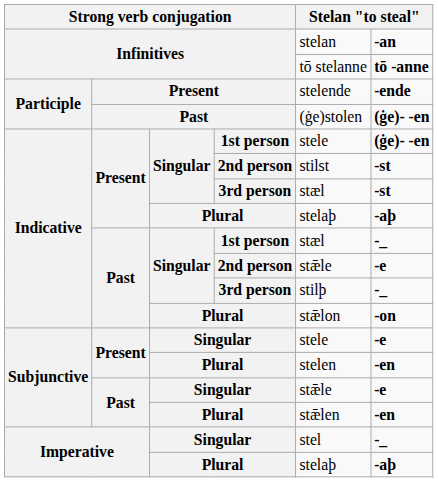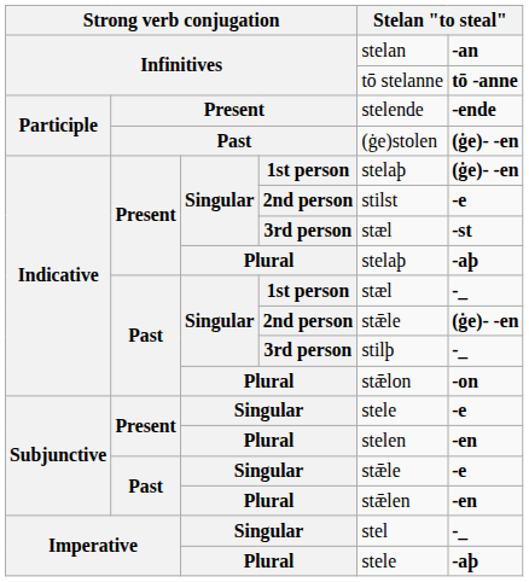Present / 1st person | column 5: stele -> stelaþ
Present / 2nd person | column 6: -st -> -e
Past / 2nd person | column 6: -e -> (ġe)- -en
Imperative / Plural | column 5: stelaþ -> stele
